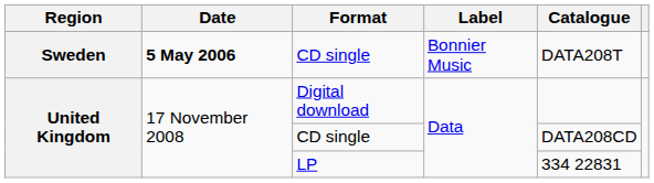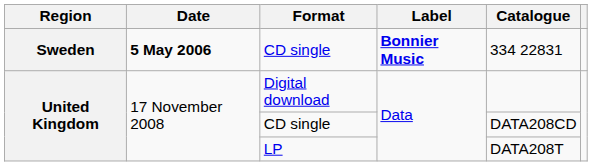Sweden / CD single | Label: normal -> bold
Sweden / CD single | Catalogue: DATA208T -> 334 22831
LP | Catalogue: 334 22831 -> DATA208T
